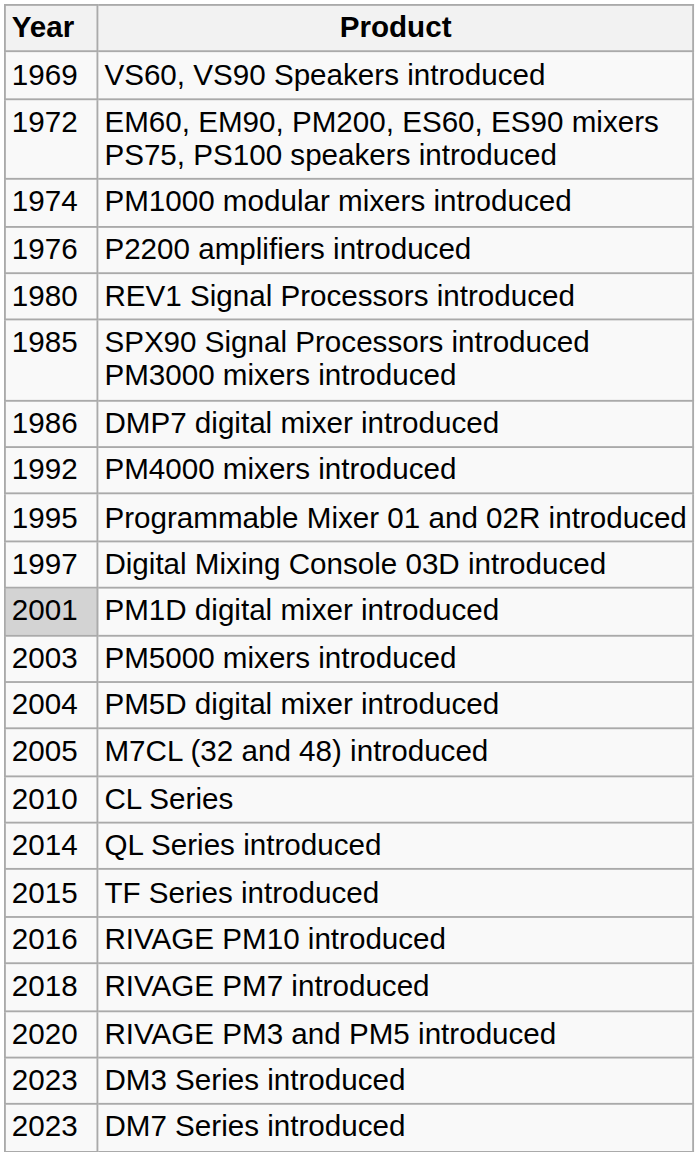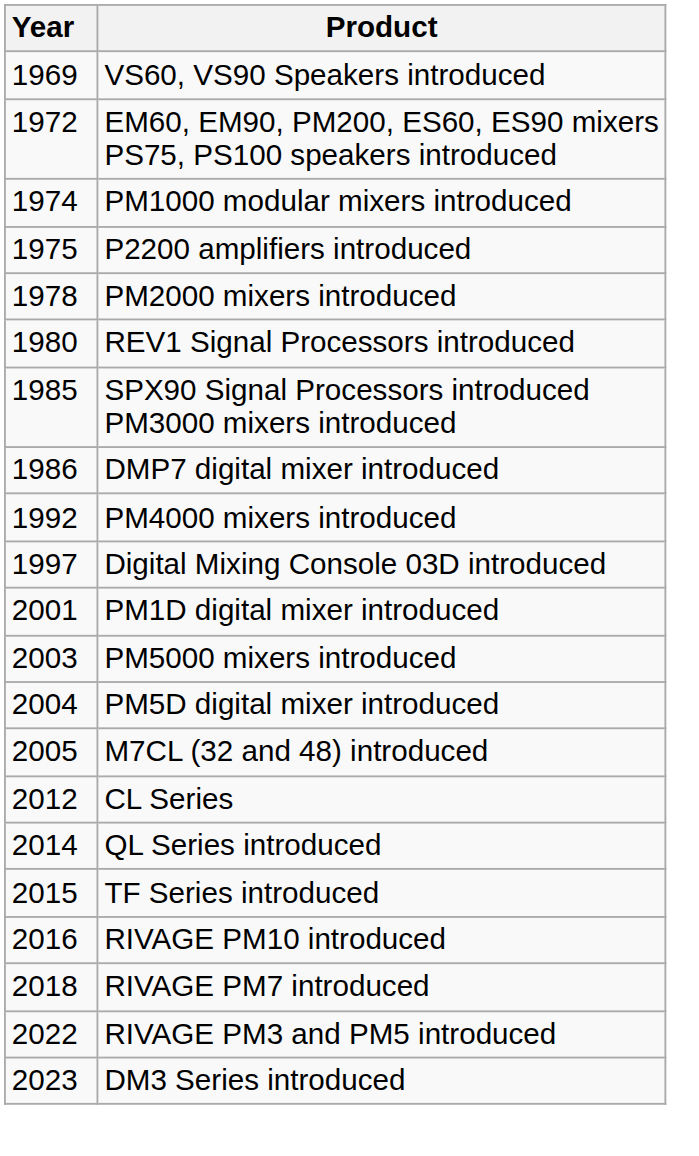P2200 amplifiers introduced | Year: 1976 -> 1975
+ row: 1978 | PM2000 mixers introduced
- row: 1995 | Programmable Mixer 01 and 02R introduced
PM1D digital mixer introduced | Year: lightgrey background -> no background
CL Series | Year: 2010 -> 2012
RIVAGE PM3 and PM5 introduced | Year: 2020 -> 2022
- row: 2023 | DM7 Series introduced
